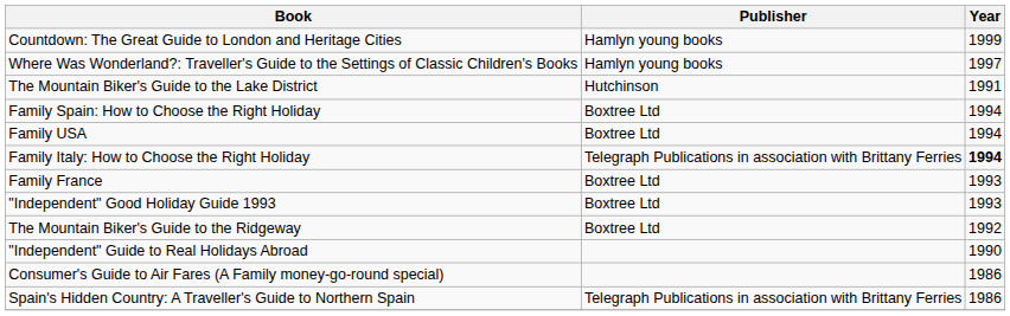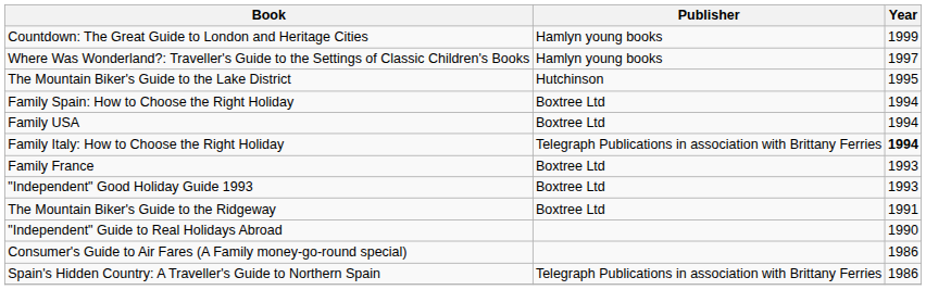The Mountain Biker's Guide to the Lake District | Year: 1991 -> 1995
The Mountain Biker's Guide to the Ridgeway | Year: 1992 -> 1991
